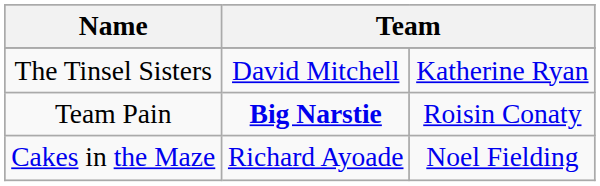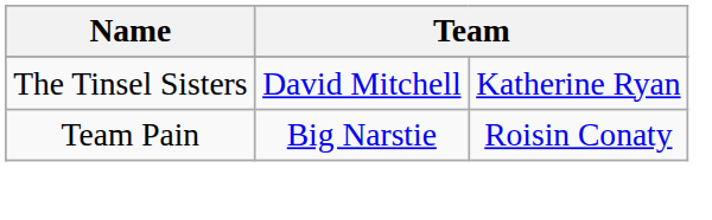Team Pain | column 2: bold -> normal
- row: Cakes in the Maze | Richard Ayoade | Noel Fielding
